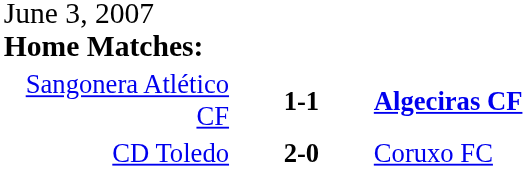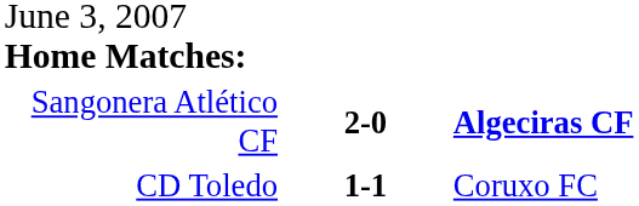Sangonera Atlético CF | column 2: 1-1 -> 2-0
CD Toledo | column 2: 2-0 -> 1-1
